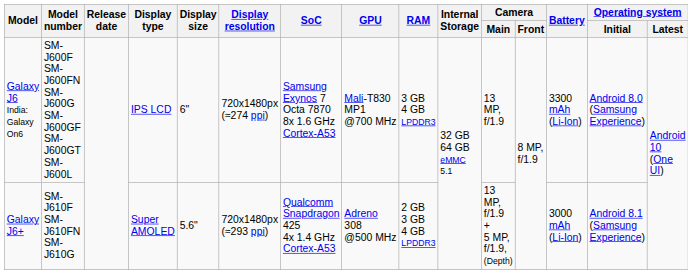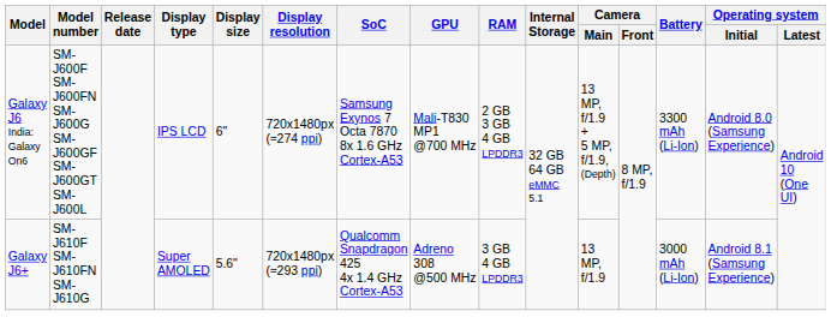Galaxy J6 India: Galaxy On6 | RAM: 3 GB 4 GB LPDDR3 -> 2 GB 3 GB 4 GB LPDDR3
Galaxy J6 India: Galaxy On6 | Camera / Main: 13 MP, f/1.9 -> 13 MP, f/1.9 + 5 MP, f/1.9, (Depth)
Galaxy J6+ | RAM: 2 GB 3 GB 4 GB LPDDR3 -> 3 GB 4 GB LPDDR3
Galaxy J6+ | Camera / Main: 13 MP, f/1.9 + 5 MP, f/1.9, (Depth) -> 13 MP, f/1.9
